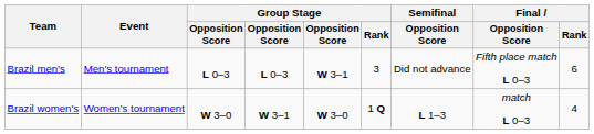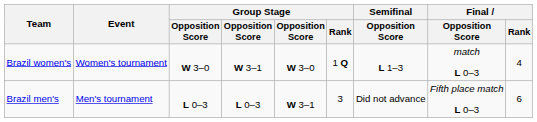rows swapped: Brazil men's <-> Brazil women's
